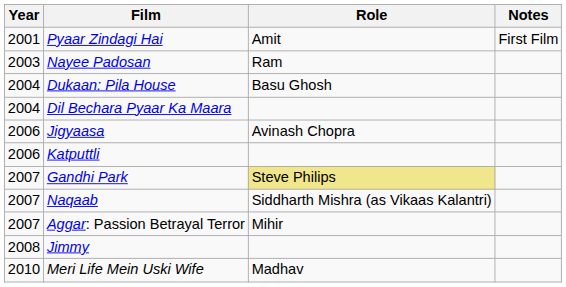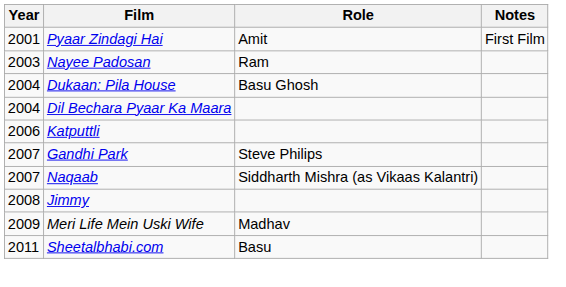- row: 2006 | Jigyaasa | Avinash Chopra
Gandhi Park | Role: khaki background -> no background
- row: 2007 | Aggar: Passion Betrayal Terror | Mihir
Meri Life Mein Uski Wife | Year: 2010 -> 2009
+ row: 2011 | Sheetalbhabi.com | Basu
